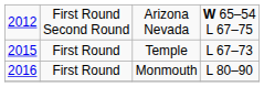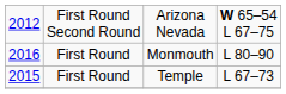rows swapped: Temple <-> Monmouth
